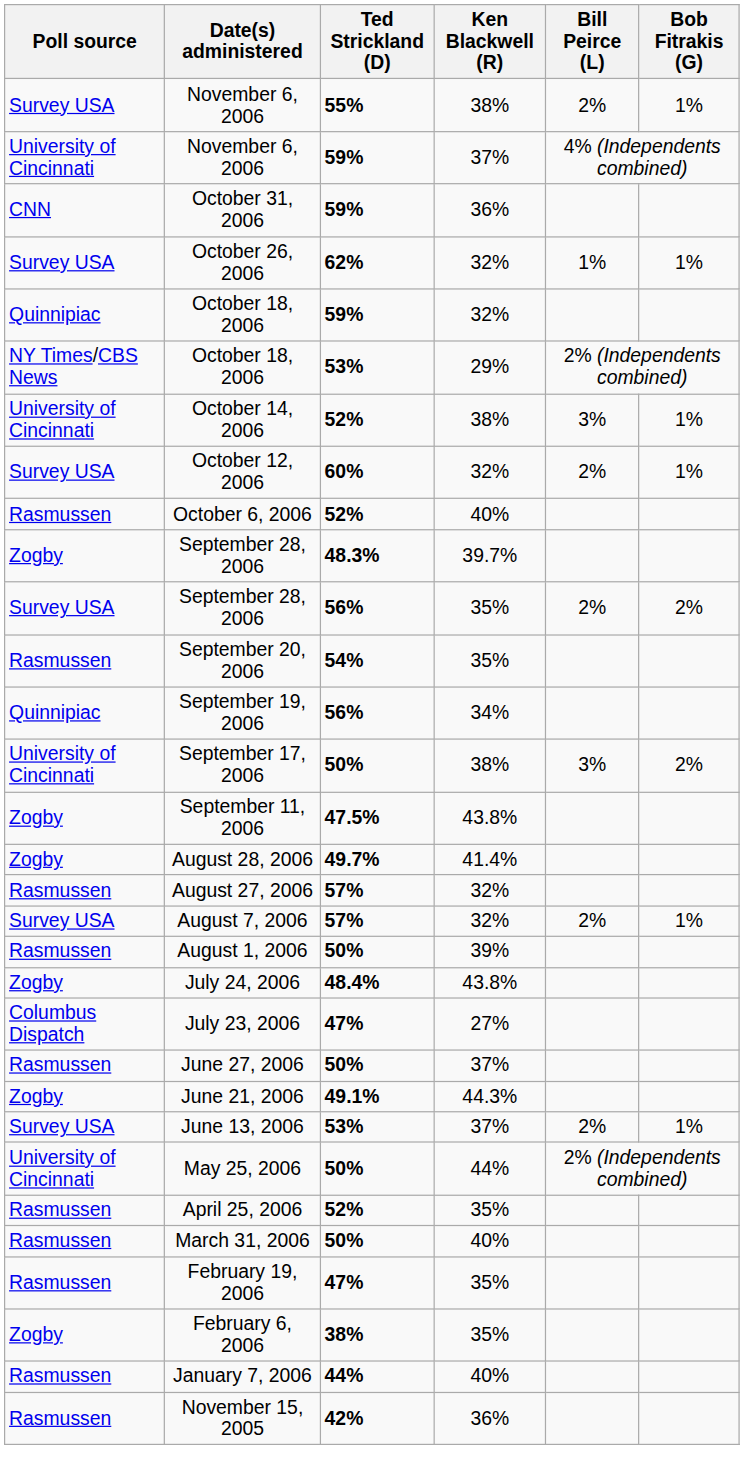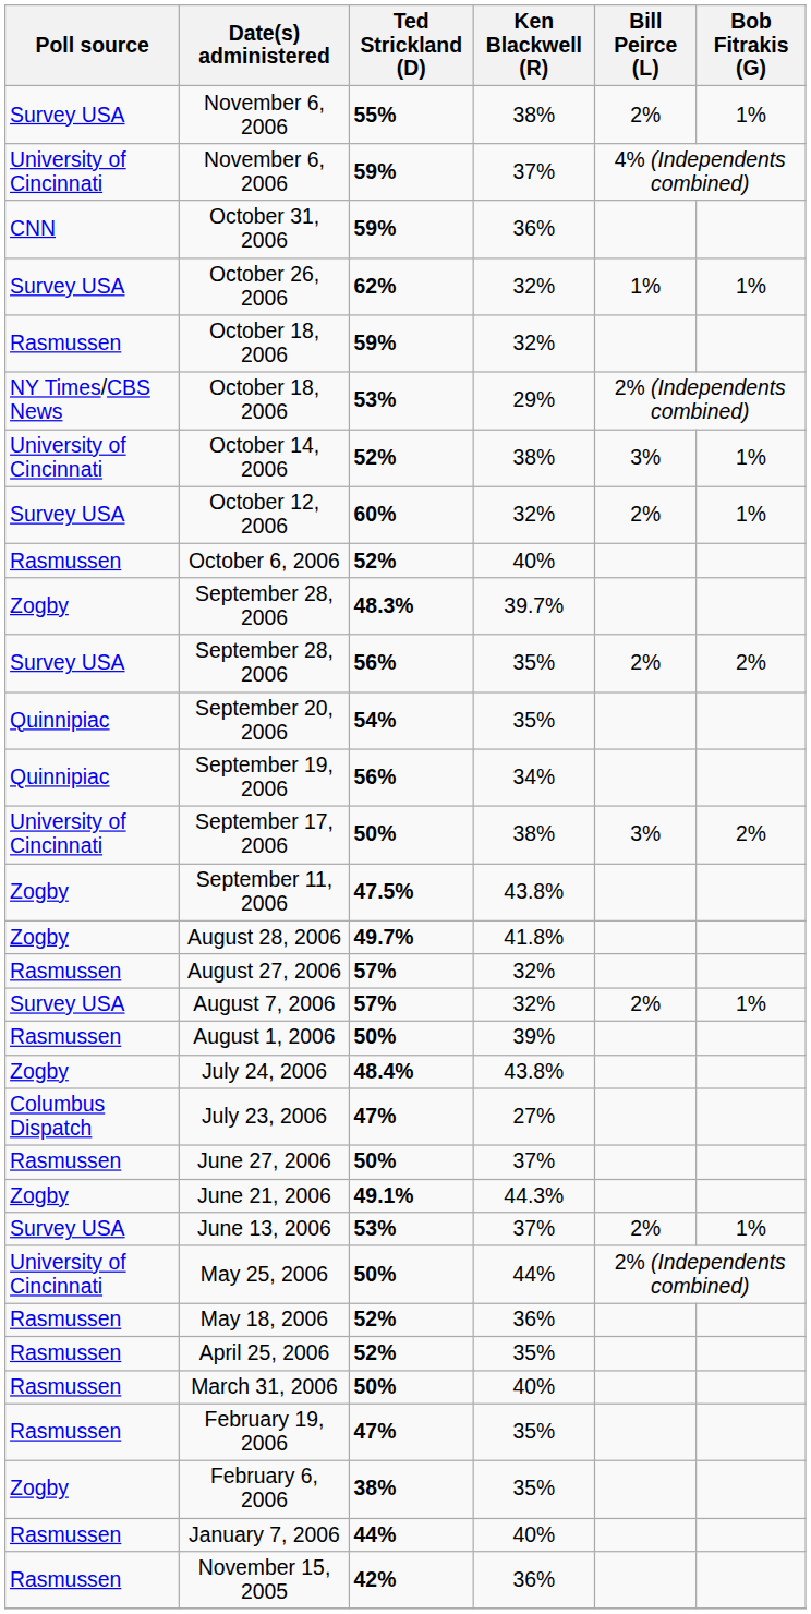October 18, 2006 / 59% | Poll source: Quinnipiac -> Rasmussen
September 20, 2006 | Poll source: Rasmussen -> Quinnipiac
August 28, 2006 | Ken Blackwell (R): 41.4% -> 41.8%
+ row: Rasmussen | May 18, 2006 | 52% | 36%
